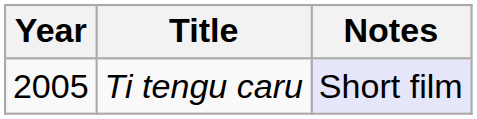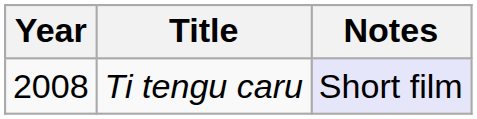Ti tengu caru | Year: 2005 -> 2008
